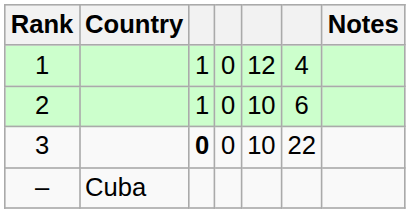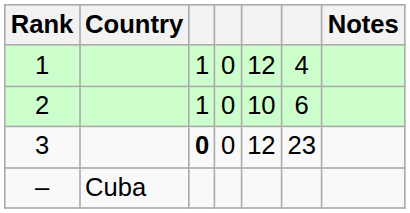3 | column 5: 10 -> 12
3 | column 6: 22 -> 23
